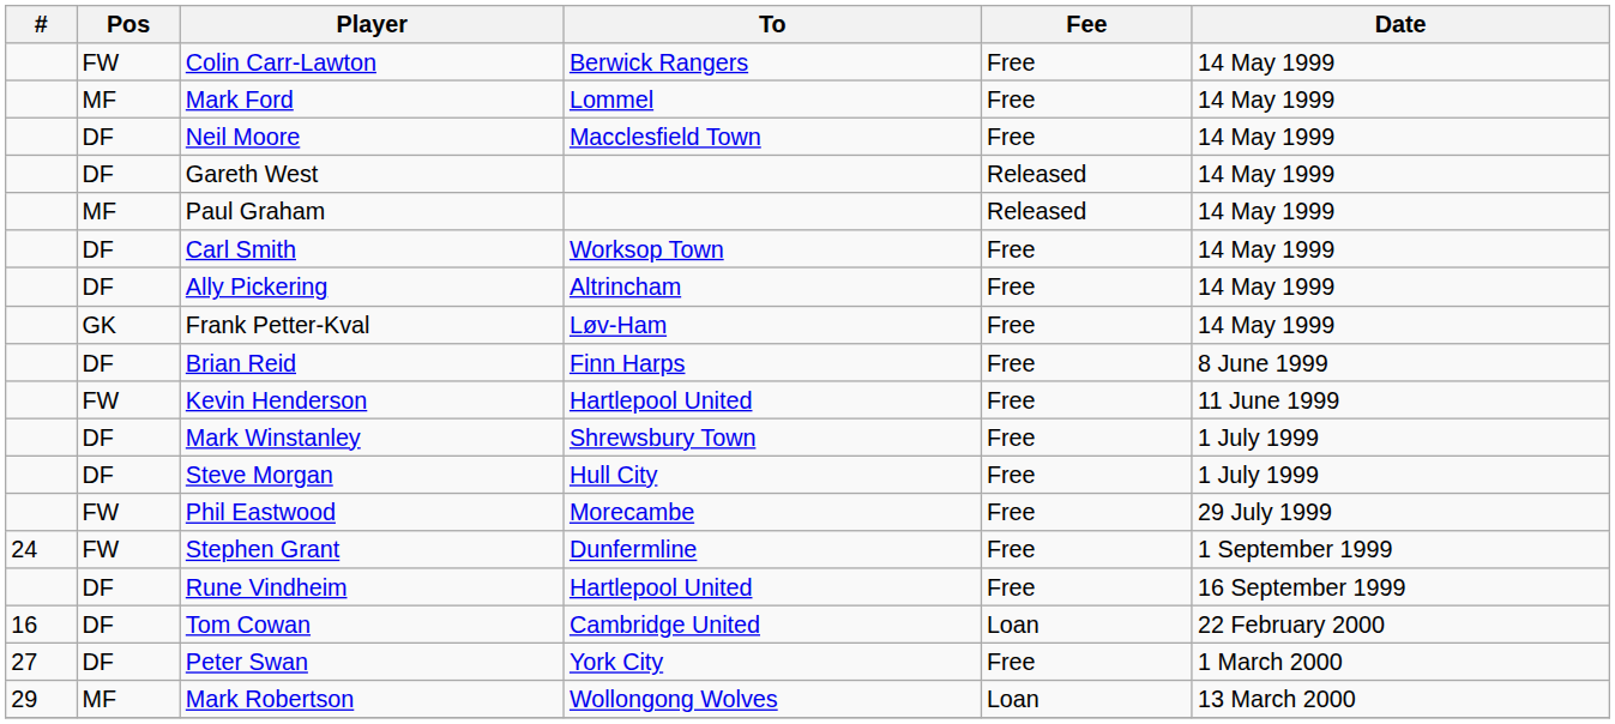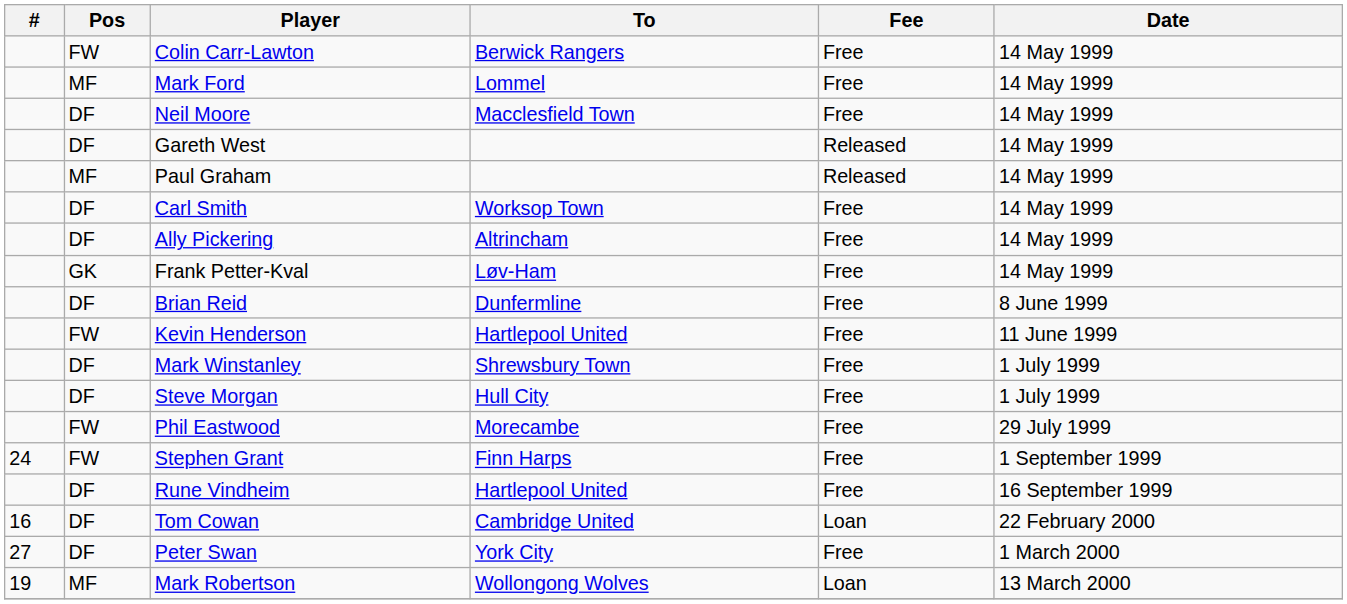Brian Reid | To: Finn Harps -> Dunfermline
Stephen Grant | To: Dunfermline -> Finn Harps
Mark Robertson | #: 29 -> 19
